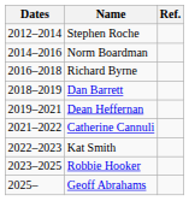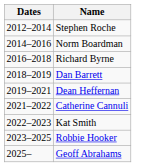- column: Ref.
